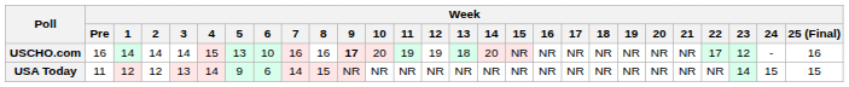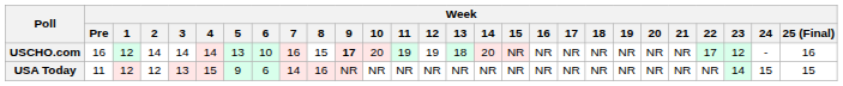USCHO.com | Week / 1: 14 -> 12
USCHO.com | Week / 4: 15 -> 14
USCHO.com | Week / 8: 16 -> 15
USA Today | Week / 4: 14 -> 15
USA Today | Week / 8: 15 -> 16
